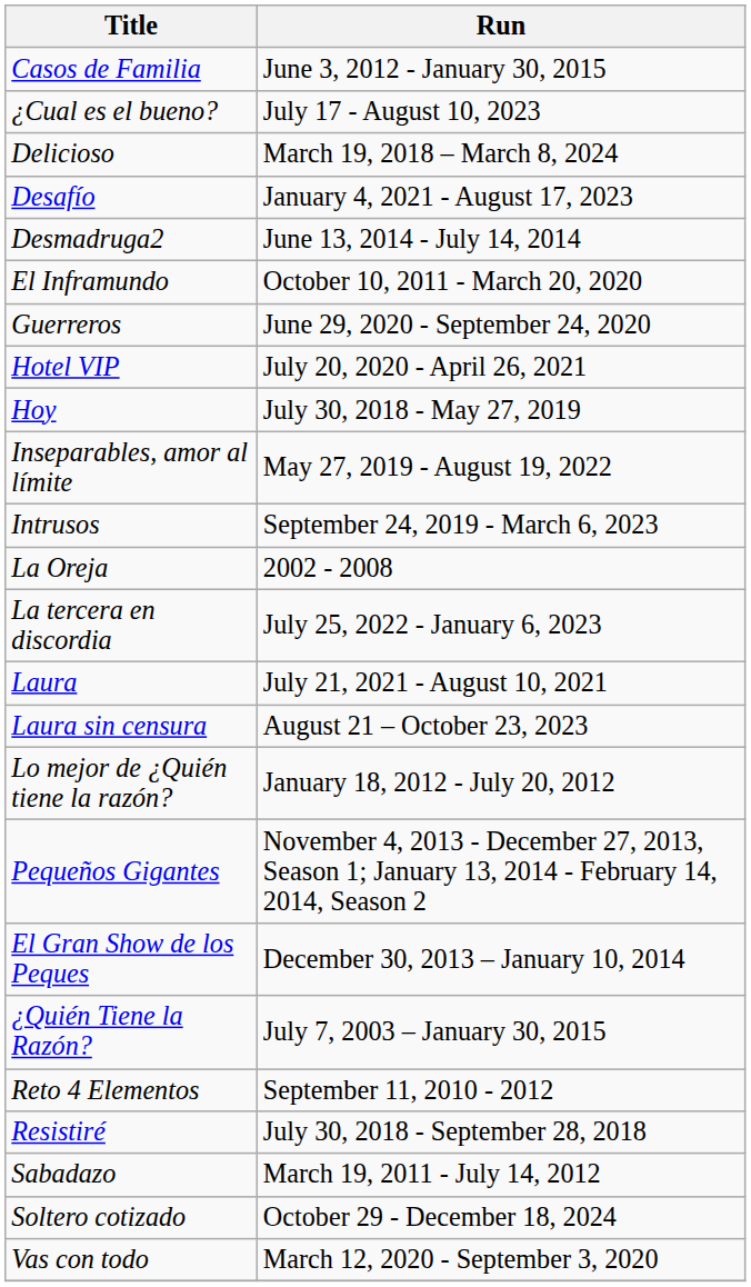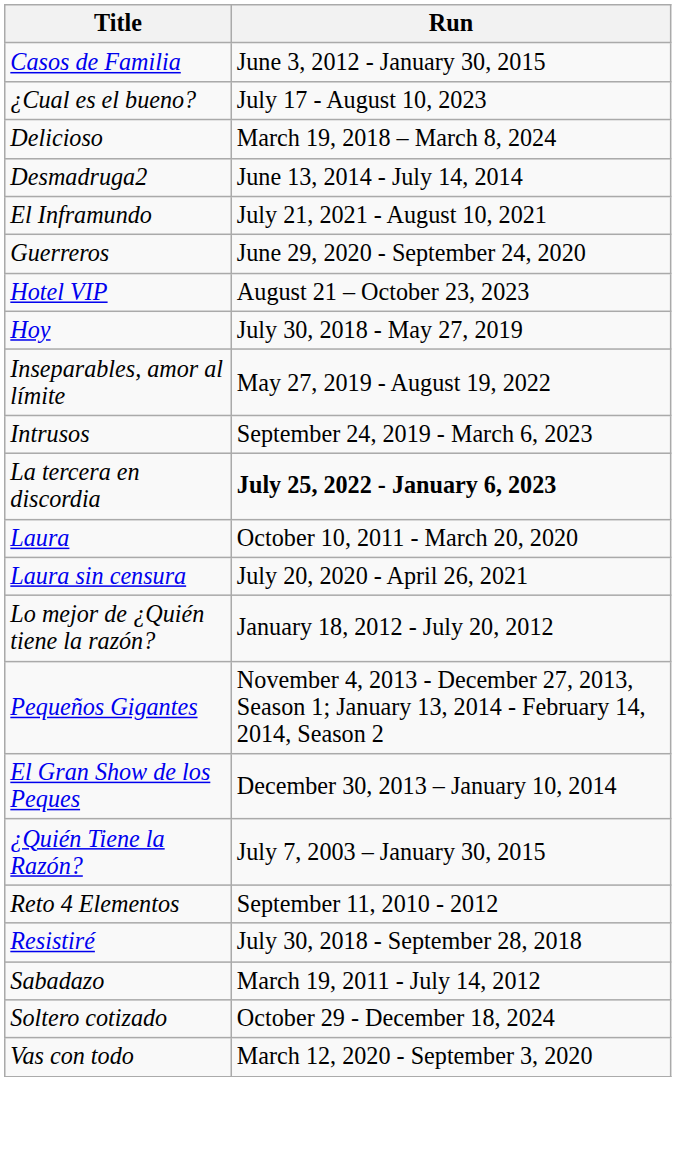- row: Desafío | January 4, 2021 - August 17, 2023
El Inframundo | Run: October 10, 2011 - March 20, 2020 -> July 21, 2021 - August 10, 2021
Hotel VIP | Run: July 20, 2020 - April 26, 2021 -> August 21 – October 23, 2023
- row: La Oreja | 2002 - 2008
La tercera en discordia | Run: normal -> bold
Laura | Run: July 21, 2021 - August 10, 2021 -> October 10, 2011 - March 20, 2020
Laura sin censura | Run: August 21 – October 23, 2023 -> July 20, 2020 - April 26, 2021
